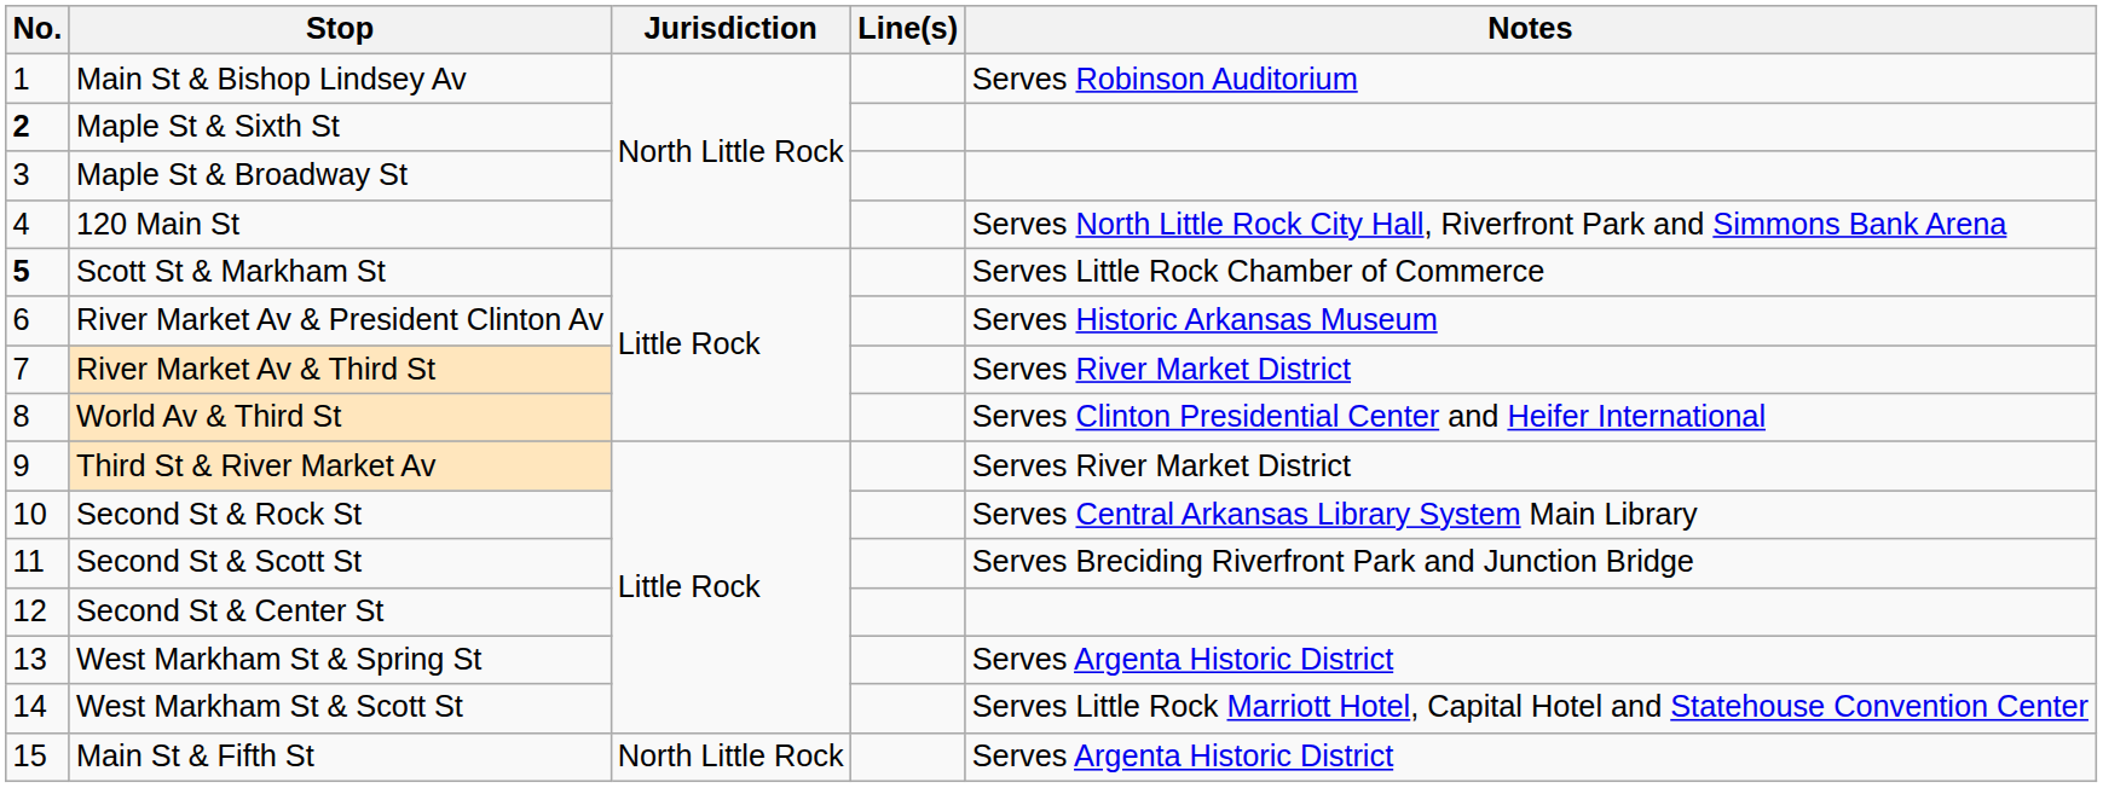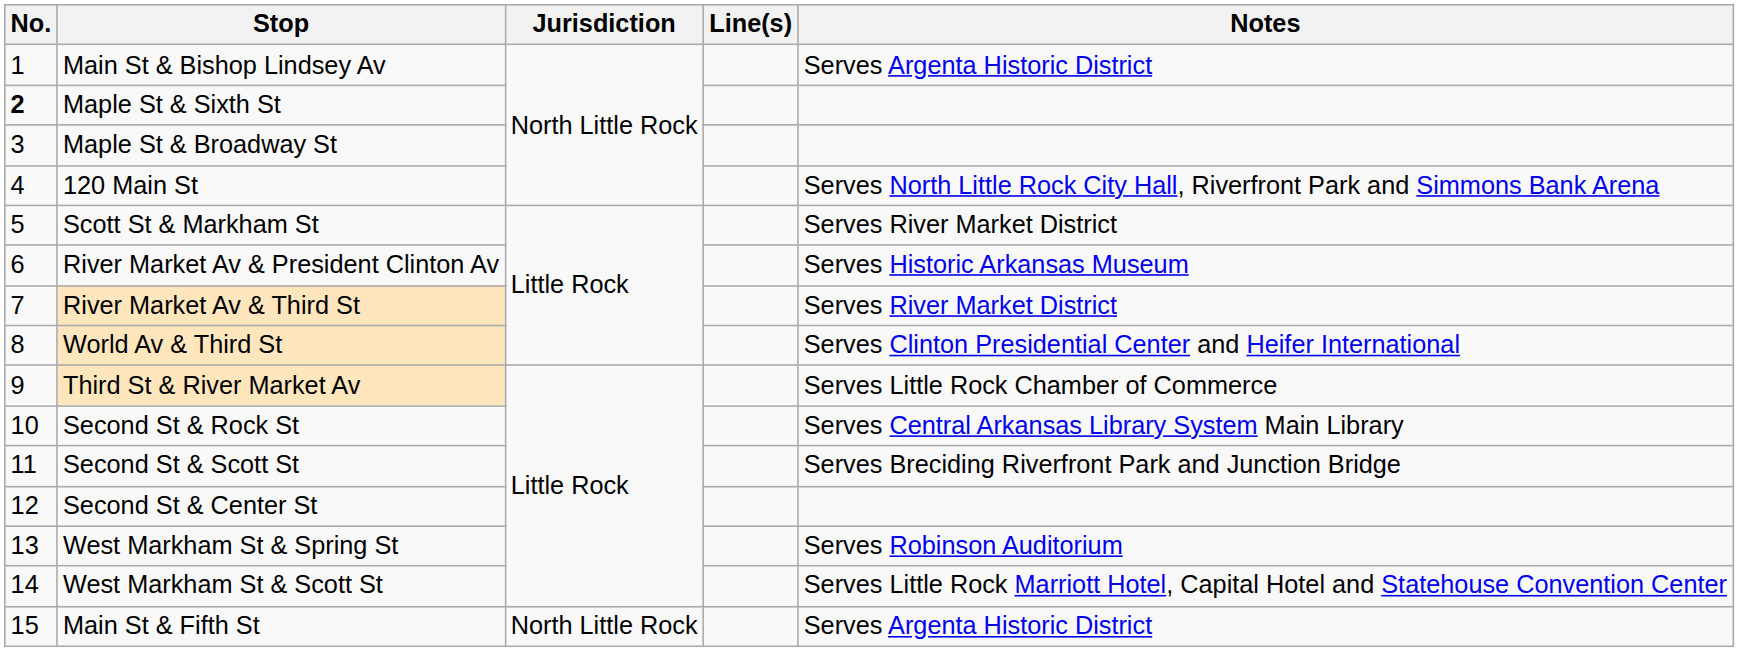Main St & Bishop Lindsey Av | Notes: Serves Robinson Auditorium -> Serves Argenta Historic District
Scott St & Markham St | No.: bold -> normal
Scott St & Markham St | Notes: Serves Little Rock Chamber of Commerce -> Serves River Market District
Third St & River Market Av | Notes: Serves River Market District -> Serves Little Rock Chamber of Commerce
West Markham St & Spring St | Notes: Serves Argenta Historic District -> Serves Robinson Auditorium
